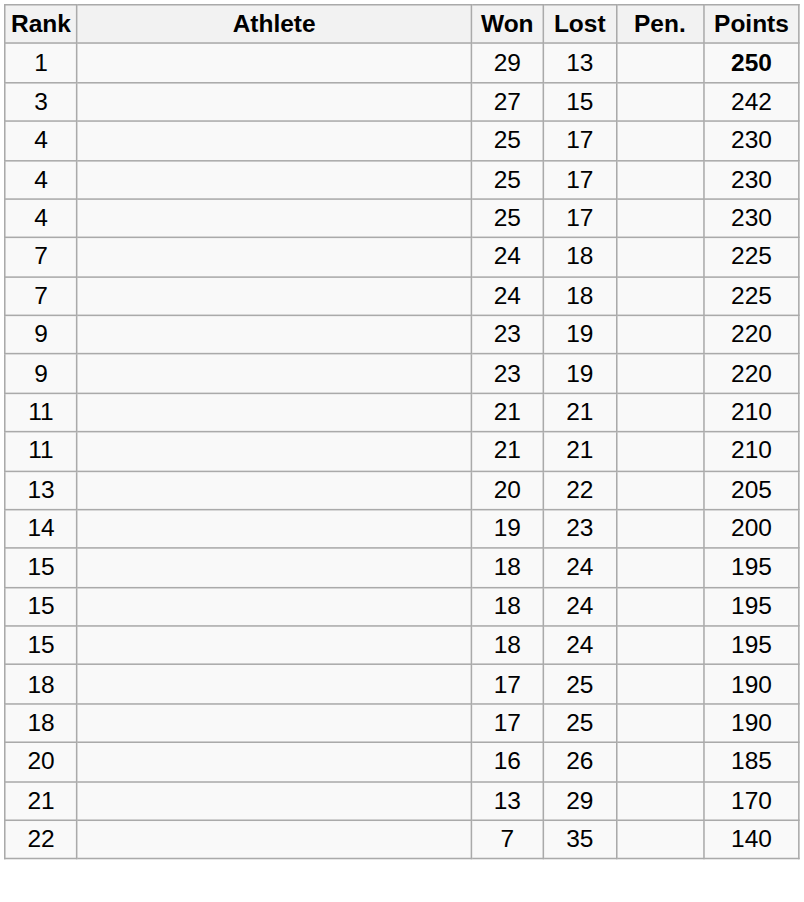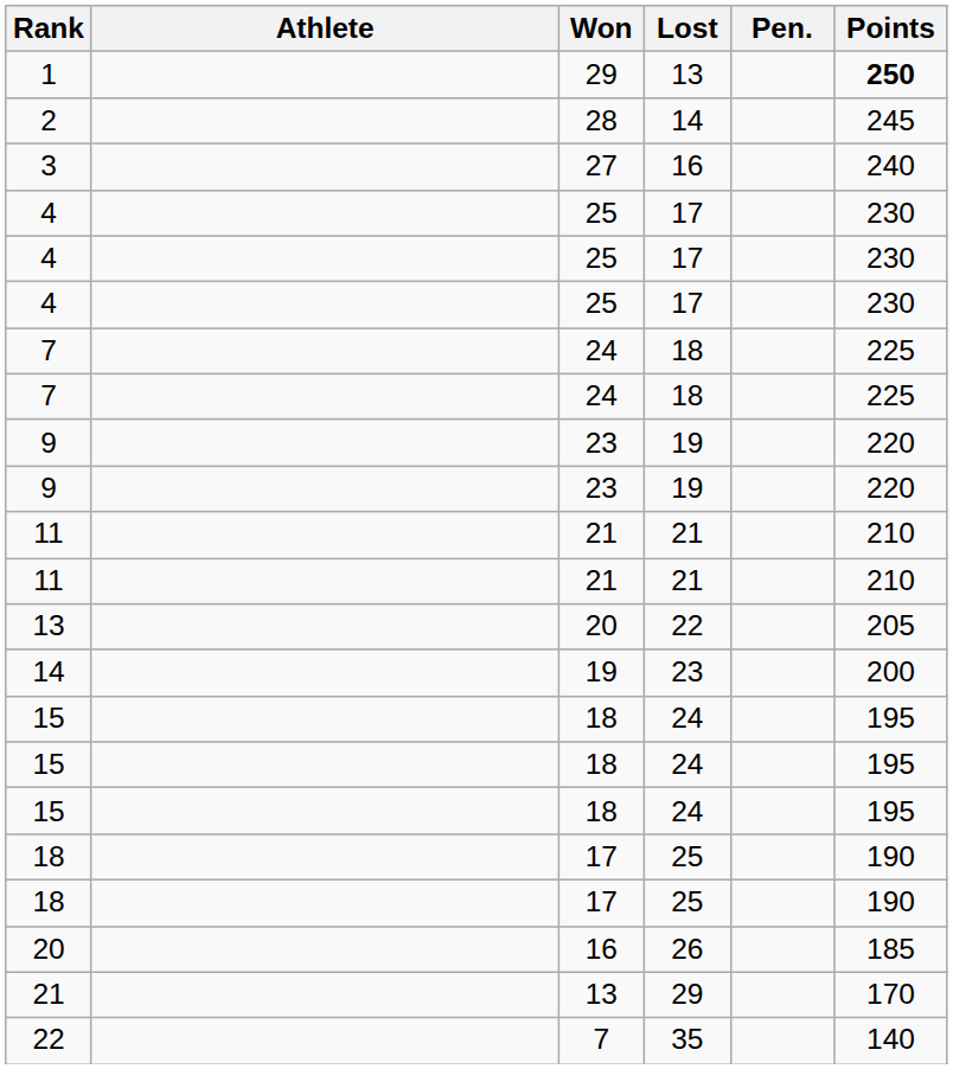+ row: 2 | 28 | 14 | 245
3 | Lost: 15 -> 16
3 | Points: 242 -> 240
